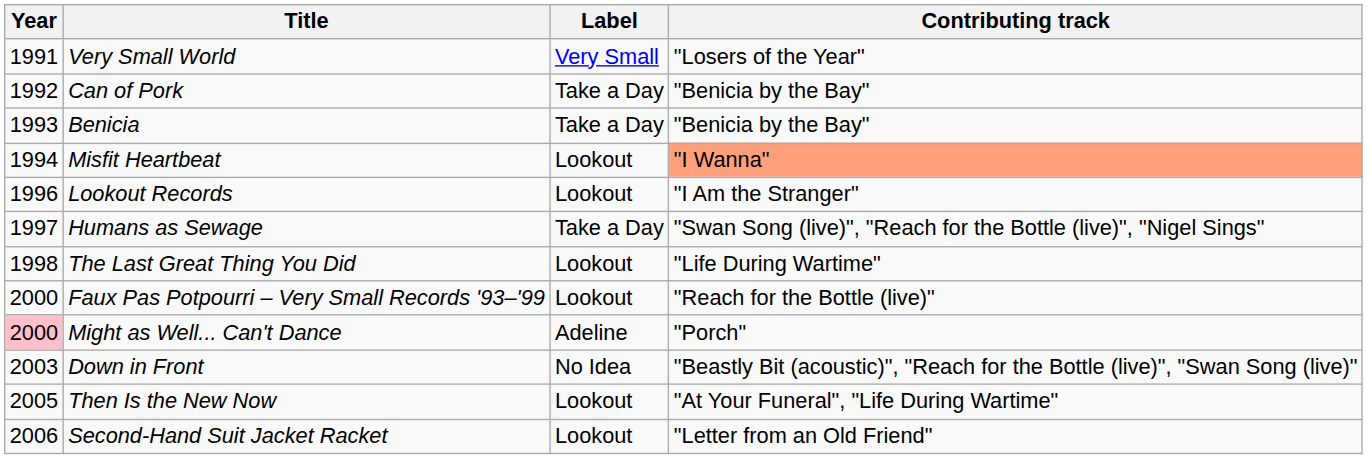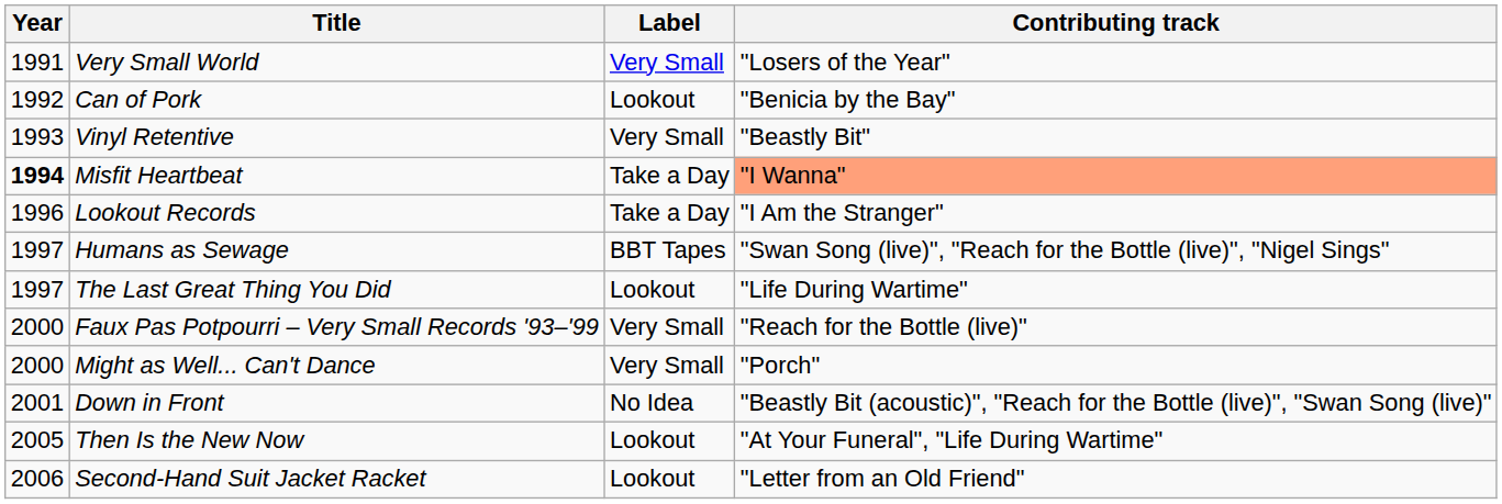Can of Pork | Label: Take a Day -> Lookout
- row: 1993 | Benicia | Take a Day | "Benicia by the Bay"
+ row: 1993 | Vinyl Retentive | Very Small | "Beastly Bit"
Misfit Heartbeat | Year: normal -> bold
Misfit Heartbeat | Label: Lookout -> Take a Day
Lookout Records | Label: Lookout -> Take a Day
Humans as Sewage | Label: Take a Day -> BBT Tapes
The Last Great Thing You Did | Year: 1998 -> 1997
Faux Pas Potpourri – Very Small Records '93–'99 | Label: Lookout -> Very Small
Might as Well... Can't Dance | Year: pink background -> no background
Might as Well... Can't Dance | Label: Adeline -> Very Small
Down in Front | Year: 2003 -> 2001
